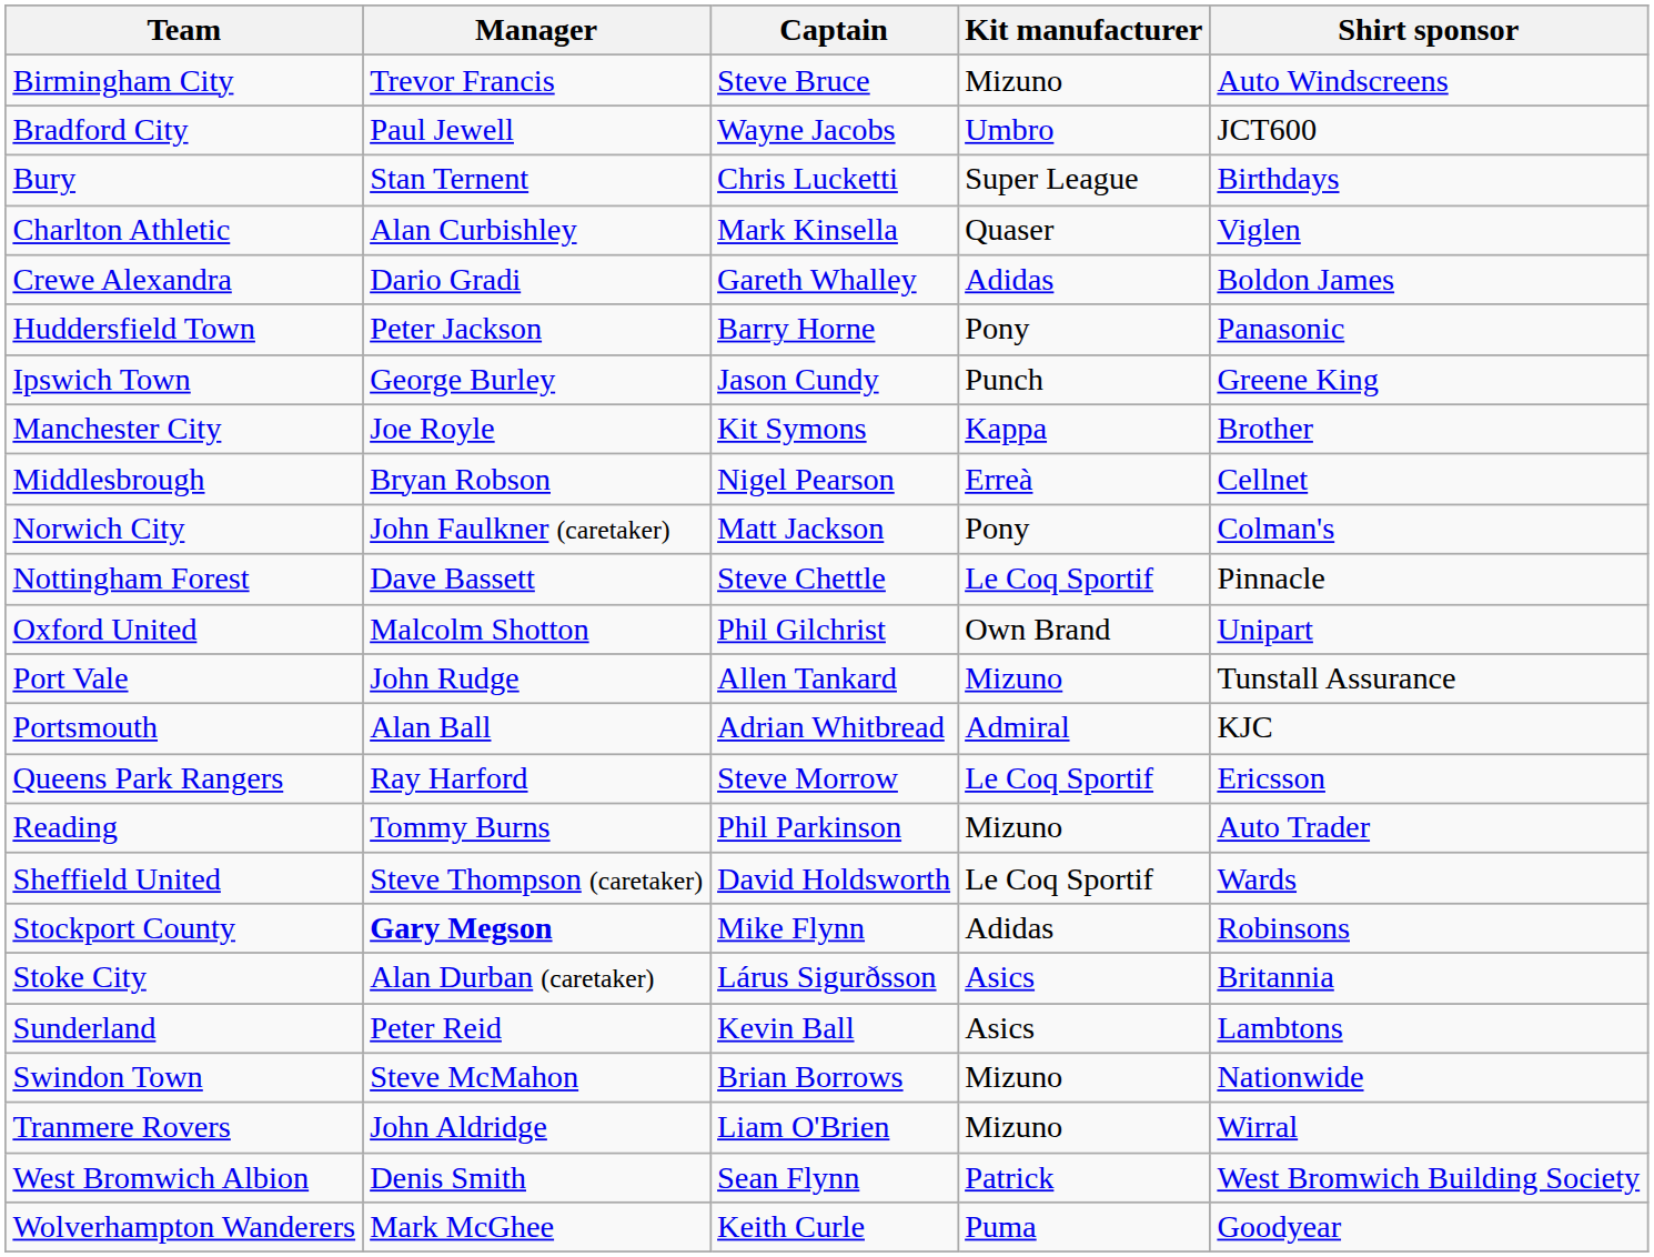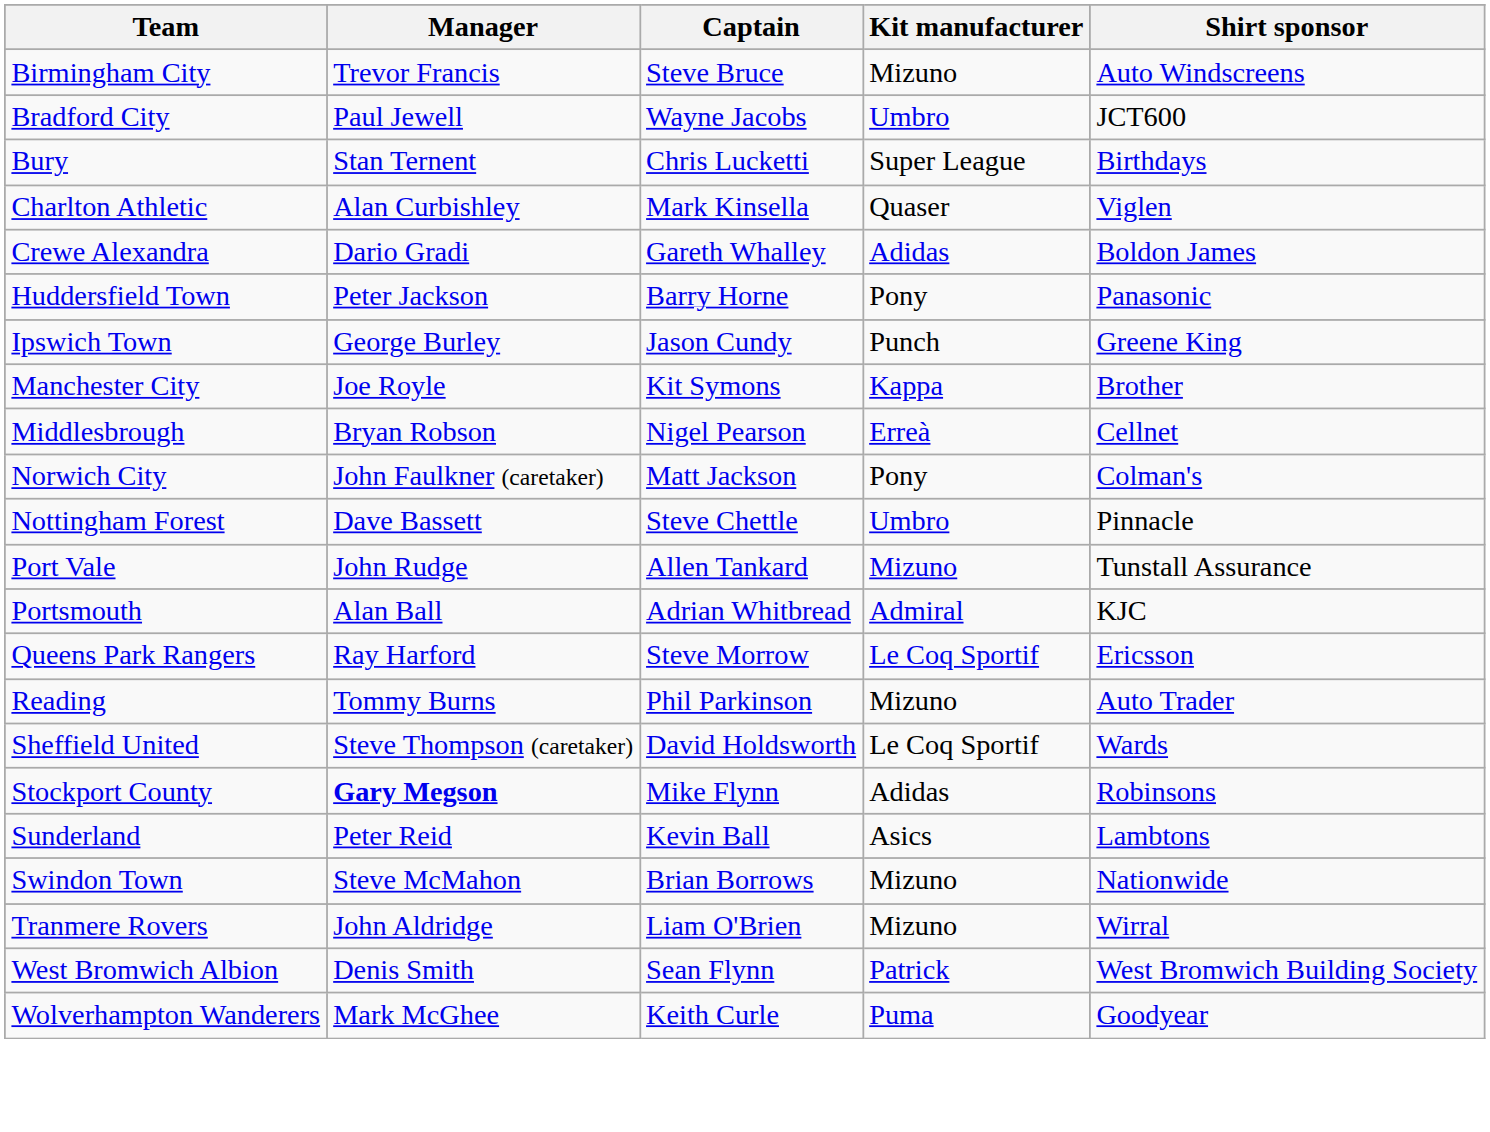Nottingham Forest | Kit manufacturer: Le Coq Sportif -> Umbro
- row: Oxford United | Malcolm Shotton | Phil Gilchrist | Own Brand | Unipart
- row: Stoke City | Alan Durban (caretaker) | Lárus Sigurðsson | Asics | Britannia
